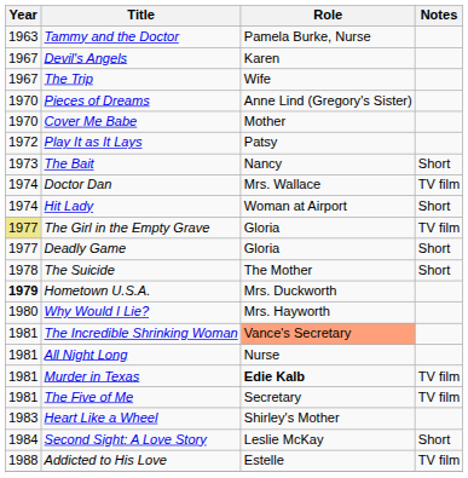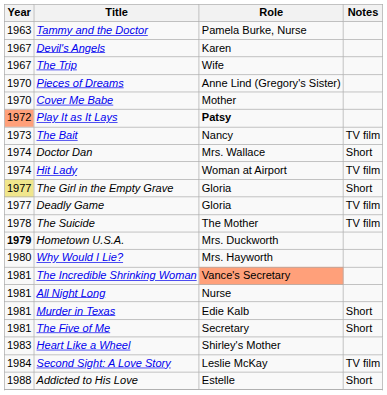Play It as It Lays | Year: no background -> lightsalmon background
Play It as It Lays | Role: normal -> bold
The Bait | Notes: Short -> TV film
Doctor Dan | Notes: TV film -> Short
Hit Lady | Notes: Short -> TV film
The Girl in the Empty Grave | Notes: TV film -> Short
Deadly Game | Notes: Short -> TV film
The Suicide | Notes: Short -> TV film
Murder in Texas | Role: bold -> normal
Murder in Texas | Notes: TV film -> Short
The Five of Me | Notes: TV film -> Short
Second Sight: A Love Story | Notes: Short -> TV film
Addicted to His Love | Notes: TV film -> Short
